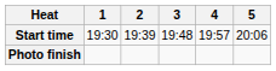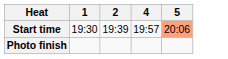- column: 3 | 19:48
Start time | 5: no background -> lightsalmon background
